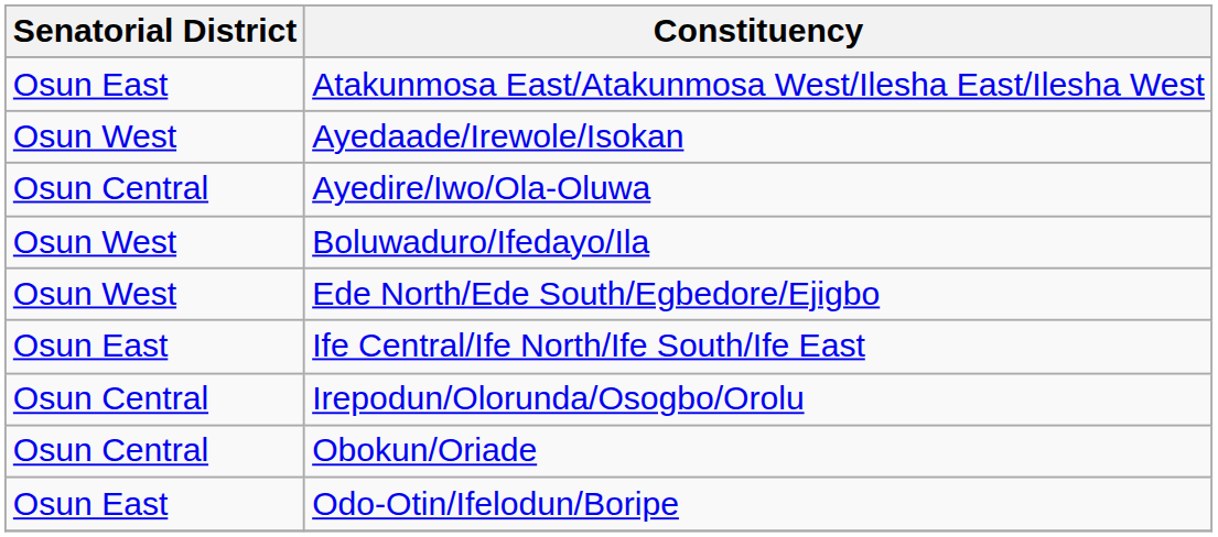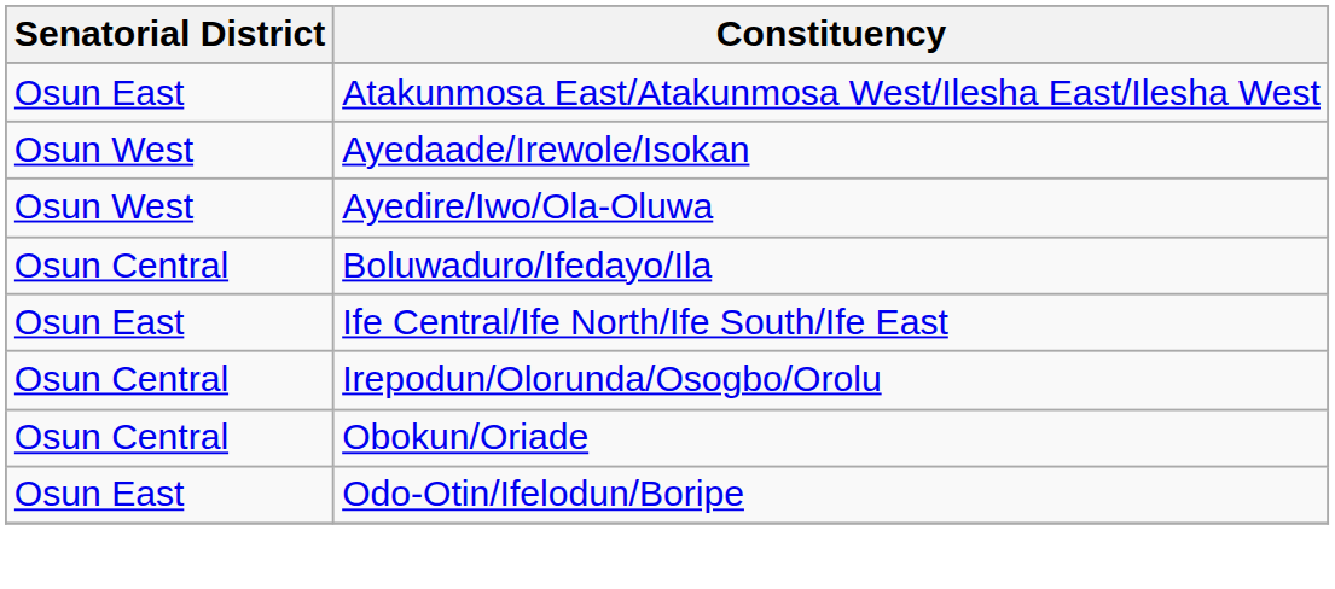Ayedire/Iwo/Ola-Oluwa | Senatorial District: Osun Central -> Osun West
Boluwaduro/Ifedayo/Ila | Senatorial District: Osun West -> Osun Central
- row: Osun West | Ede North/Ede South/Egbedore/Ejigbo
